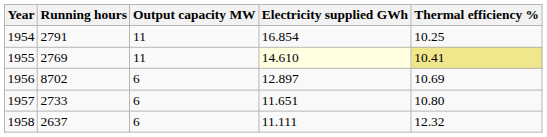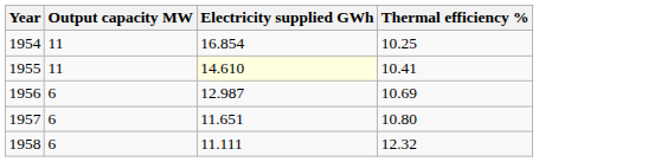- column: Running hours | 2791 | 2769 | 8702 | 2733 | 2637
1955 | Thermal efficiency %: khaki background -> no background
1956 | Electricity supplied GWh: 12.897 -> 12.987
